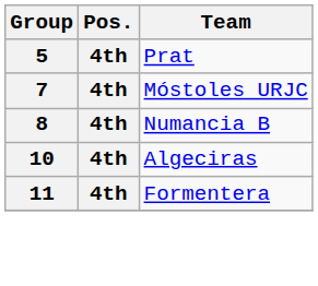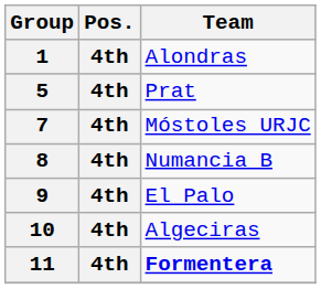+ row: 1 | 4th | Alondras
+ row: 9 | 4th | El Palo
11 | Team: normal -> bold
